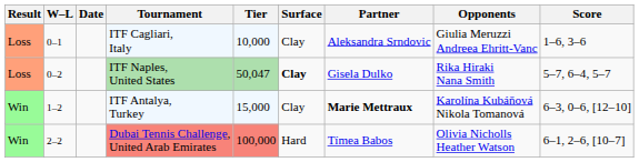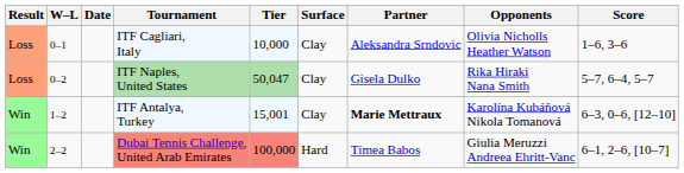ITF Cagliari, Italy | Opponents: Giulia Meruzzi Andreea Ehritt-Vanc -> Olivia Nicholls Heather Watson
ITF Naples, United States | Surface: bold -> normal
ITF Antalya, Turkey | Tier: 15,000 -> 15,001
Dubai Tennis Challenge, United Arab Emirates | Opponents: Olivia Nicholls Heather Watson -> Giulia Meruzzi Andreea Ehritt-Vanc
